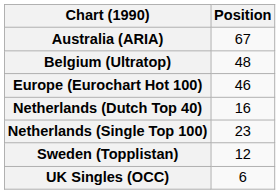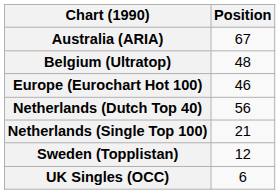Netherlands (Dutch Top 40) | Position: 16 -> 56
Netherlands (Single Top 100) | Position: 23 -> 21
